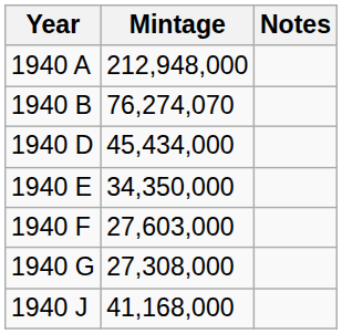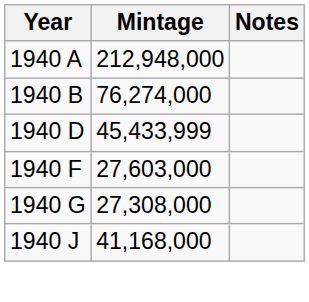1940 B | Mintage: 76,274,070 -> 76,274,000
1940 D | Mintage: 45,434,000 -> 45,433,999
- row: 1940 E | 34,350,000
